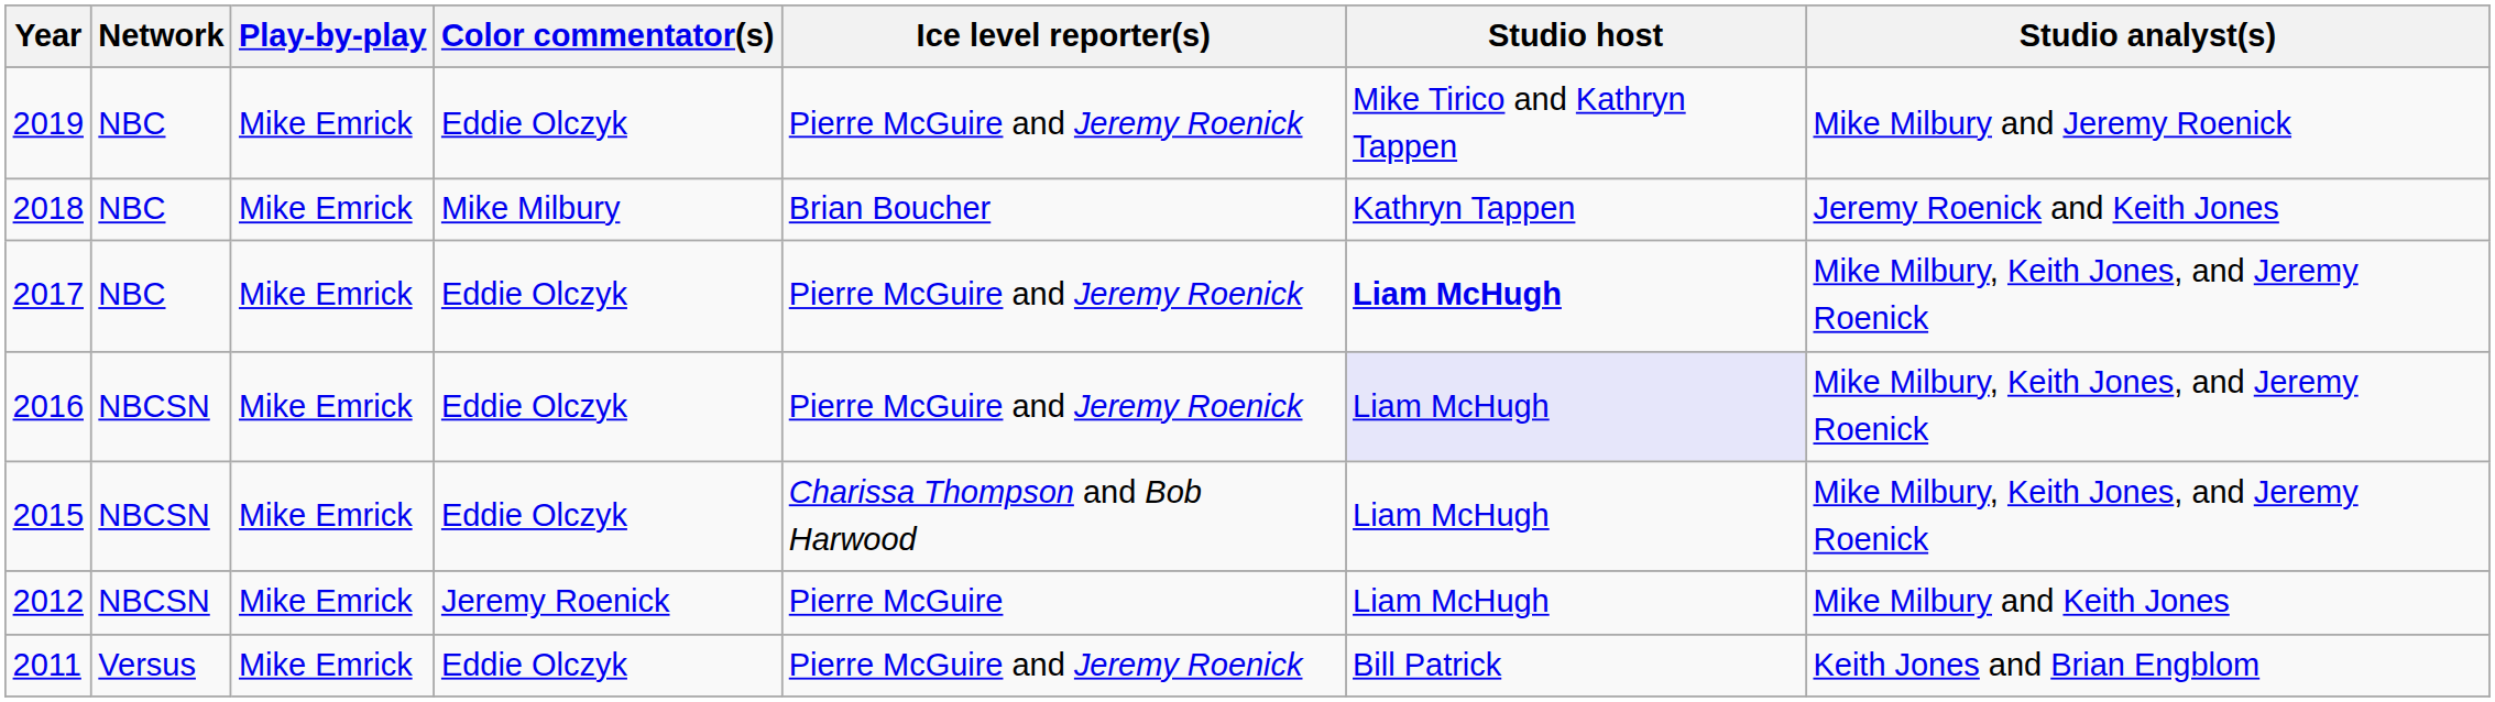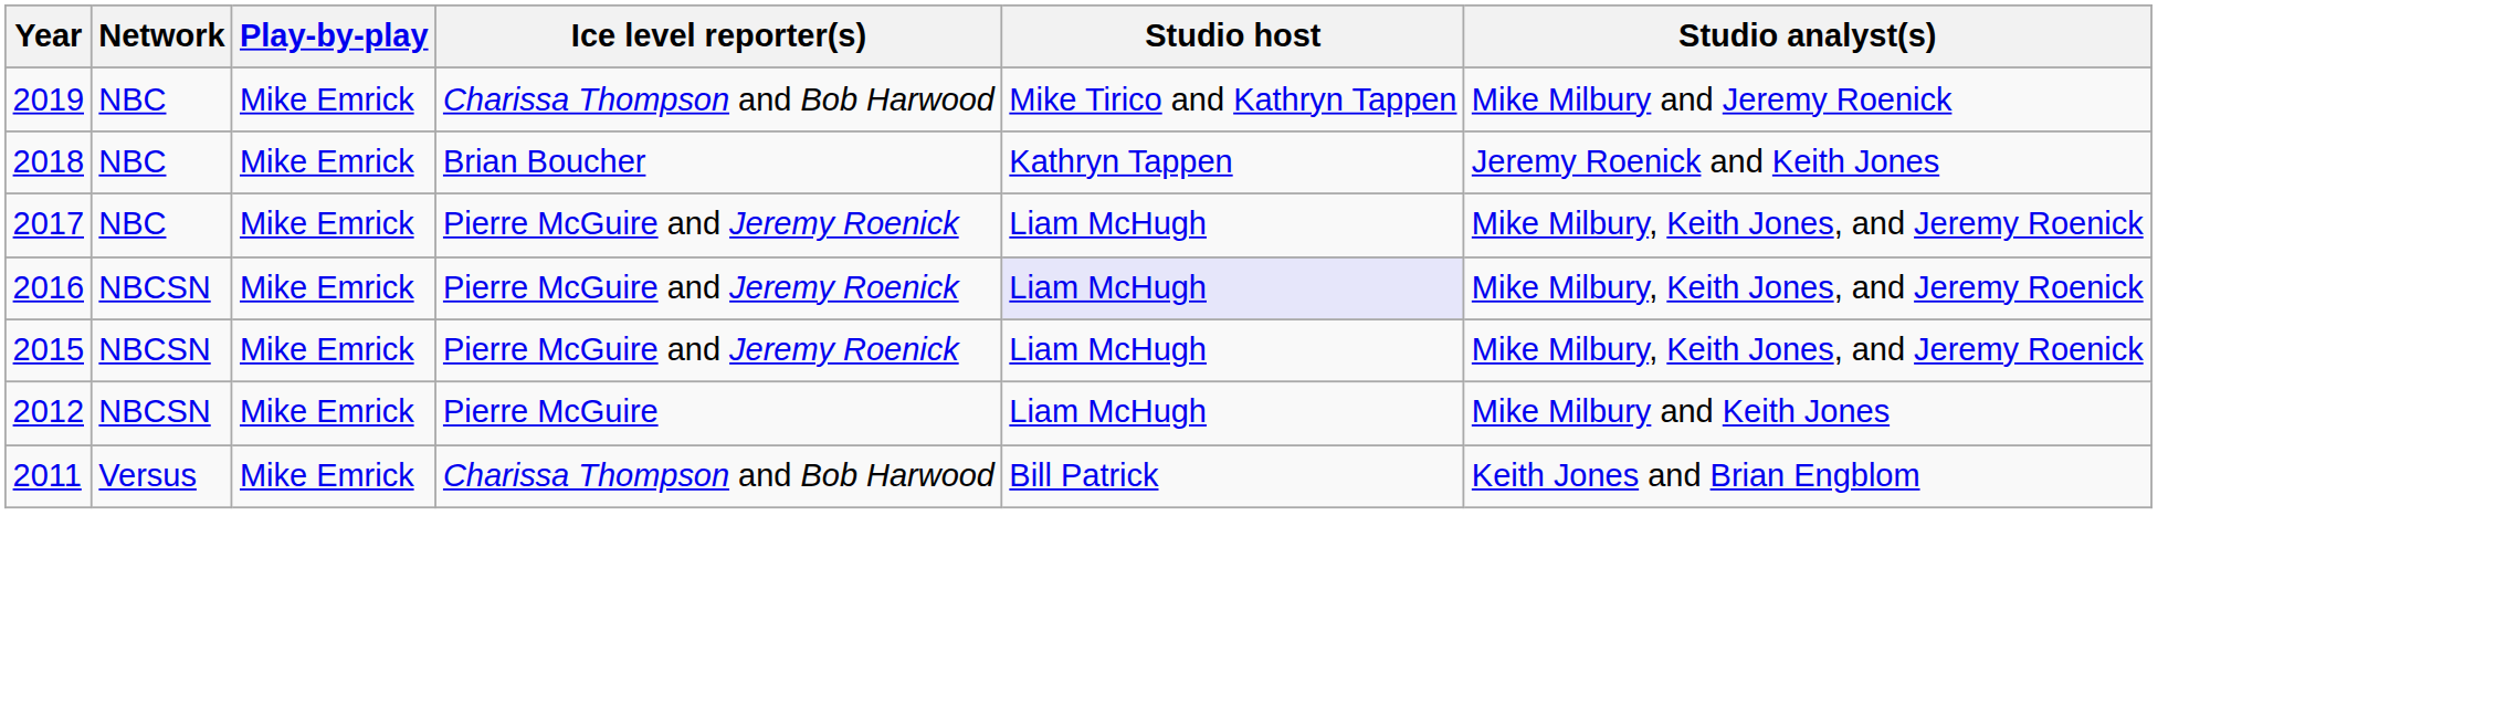- column: Color commentator(s) | Eddie Olczyk | Mike Milbury | Eddie Olczyk | Eddie Olczyk | Eddie Olczyk | Jeremy Roenick | Eddie Olczyk
2019 | Ice level reporter(s): Pierre McGuire and Jeremy Roenick -> Charissa Thompson and Bob Harwood
2017 | Studio host: bold -> normal
2015 | Ice level reporter(s): Charissa Thompson and Bob Harwood -> Pierre McGuire and Jeremy Roenick
2011 | Ice level reporter(s): Pierre McGuire and Jeremy Roenick -> Charissa Thompson and Bob Harwood
